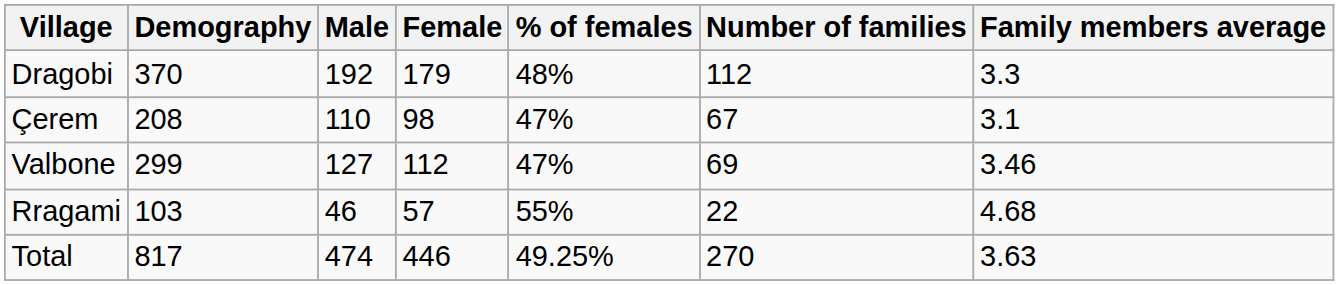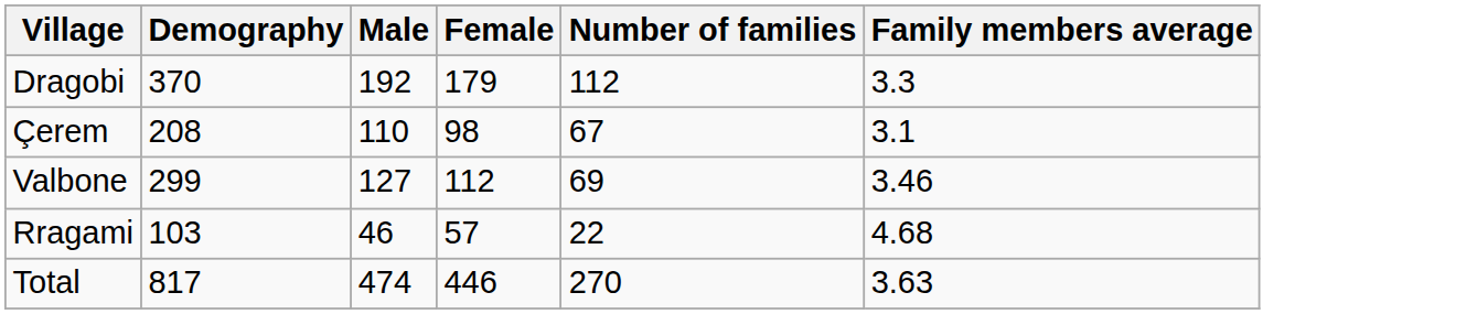- column: % of females | 48% | 47% | 47% | 55% | 49.25%
